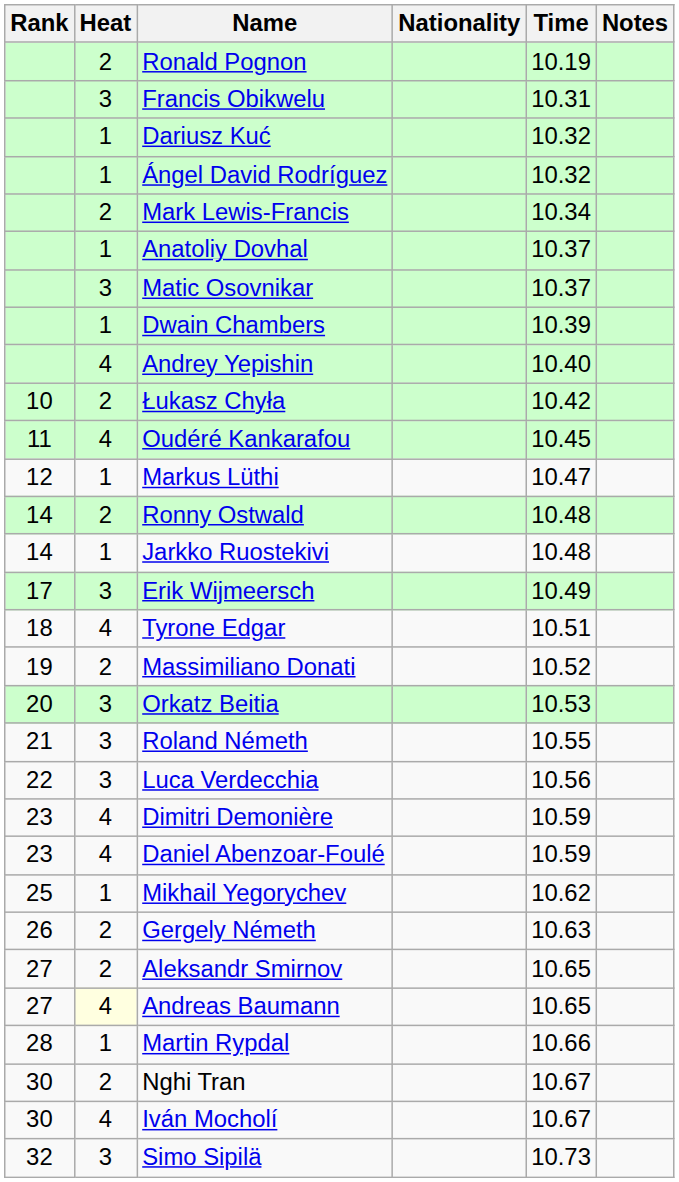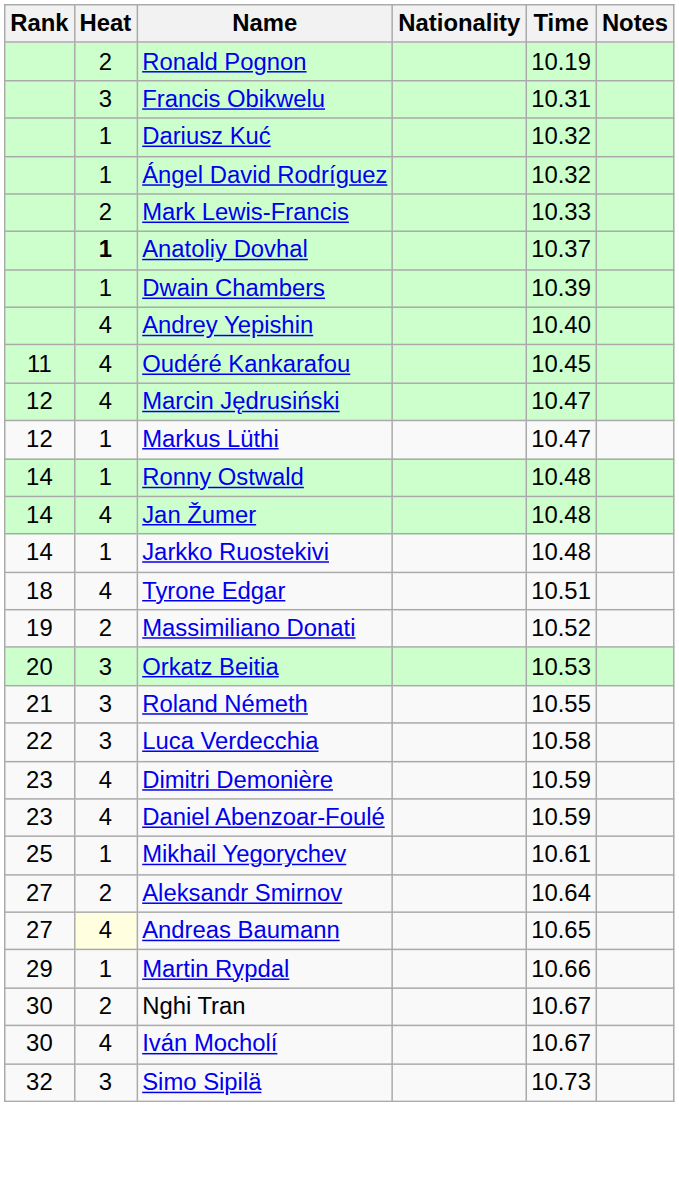Mark Lewis-Francis | Time: 10.34 -> 10.33
Anatoliy Dovhal | Heat: normal -> bold
- row: 3 | Matic Osovnikar | 10.37
- row: 10 | 2 | Łukasz Chyła | 10.42
+ row: 12 | 4 | Marcin Jędrusiński | 10.47
Ronny Ostwald | Heat: 2 -> 1
+ row: 14 | 4 | Jan Žumer | 10.48
- row: 17 | 3 | Erik Wijmeersch | 10.49
Luca Verdecchia | Time: 10.56 -> 10.58
Mikhail Yegorychev | Time: 10.62 -> 10.61
- row: 26 | 2 | Gergely Németh | 10.63
Aleksandr Smirnov | Time: 10.65 -> 10.64
Martin Rypdal | Rank: 28 -> 29
